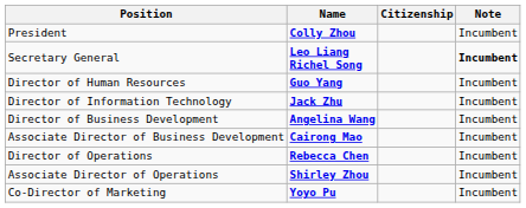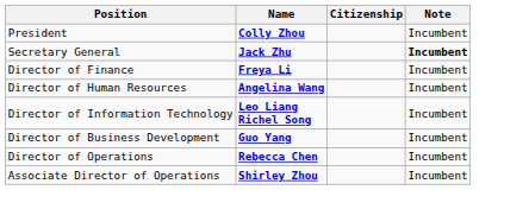Secretary General | Name: Leo Liang Richel Song -> Jack Zhu
+ row: Director of Finance | Freya Li | Incumbent
Director of Human Resources | Name: Guo Yang -> Angelina Wang
Director of Information Technology | Name: Jack Zhu -> Leo Liang Richel Song
Director of Business Development | Name: Angelina Wang -> Guo Yang
- row: Associate Director of Business Development | Cairong Mao | Incumbent
- row: Co-Director of Marketing | Yoyo Pu | Incumbent
